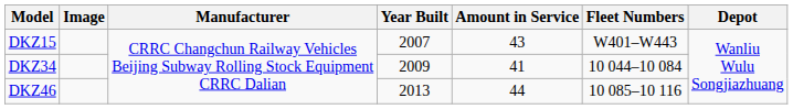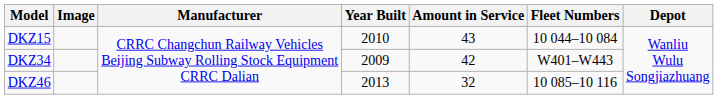DKZ15 | Year Built: 2007 -> 2010
DKZ15 | Fleet Numbers: W401–W443 -> 10 044–10 084
DKZ34 | Amount in Service: 41 -> 42
DKZ34 | Fleet Numbers: 10 044–10 084 -> W401–W443
DKZ46 | Amount in Service: 44 -> 32
